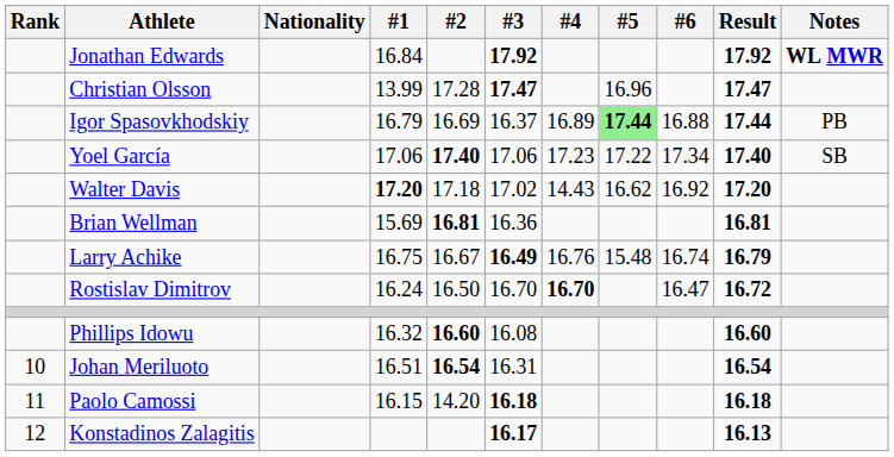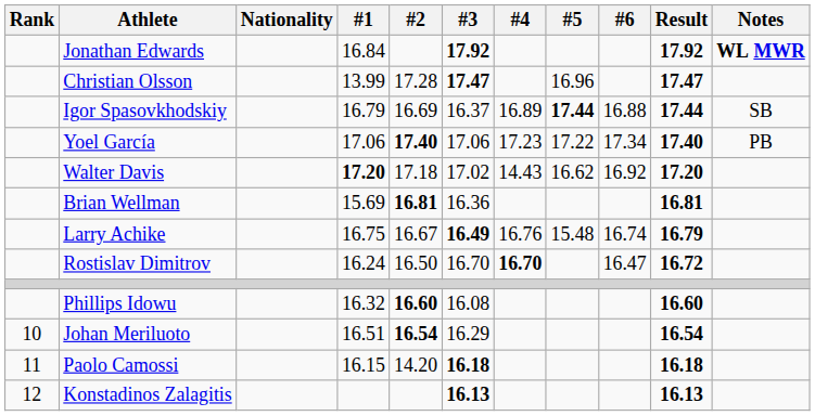Igor Spasovkhodskiy | #5: lightgreen background -> no background
Igor Spasovkhodskiy | Notes: PB -> SB
Yoel García | Notes: SB -> PB
Johan Meriluoto | #3: 16.31 -> 16.29
Konstadinos Zalagitis | #3: 16.17 -> 16.13
